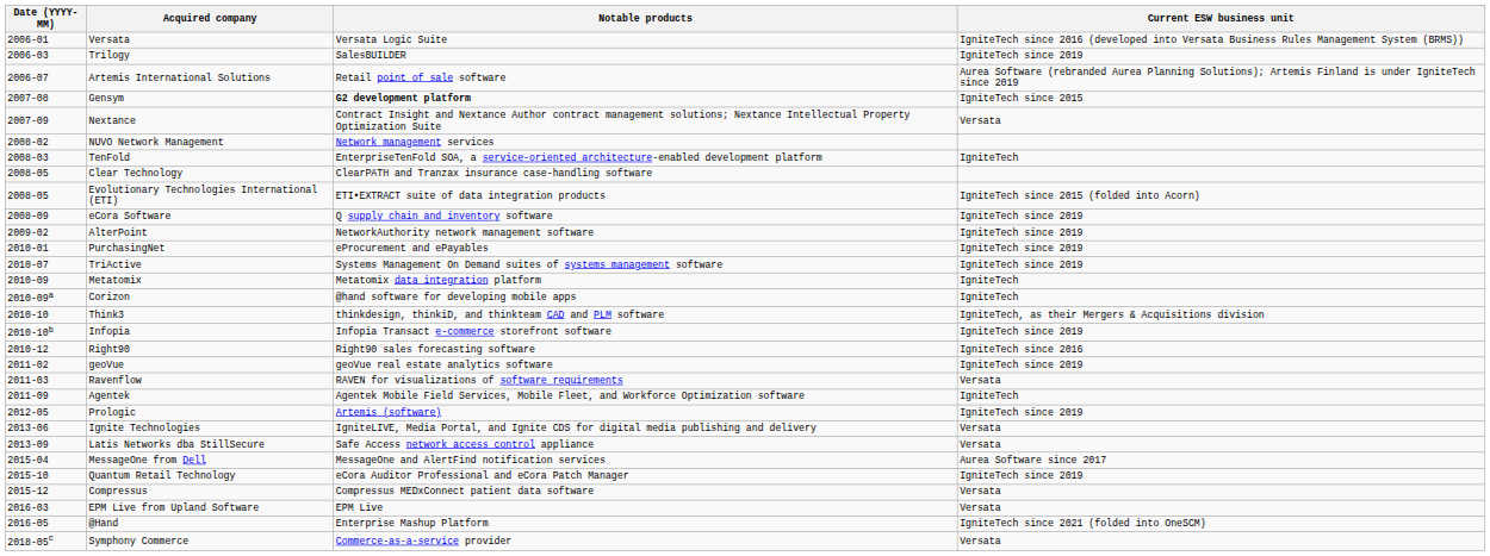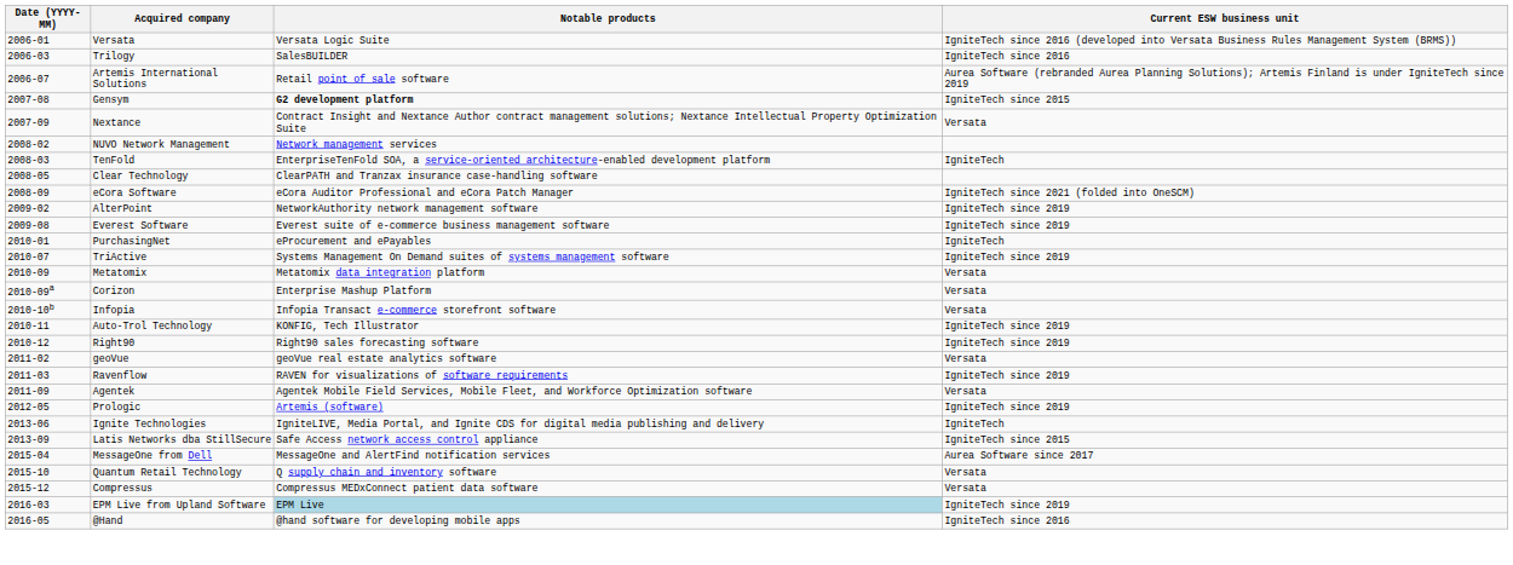Trilogy | Current ESW business unit: IgniteTech since 2019 -> IgniteTech since 2016
- row: 2008-05 | Evolutionary Technologies International (ETI) | ETI•EXTRACT suite of data integration products | IgniteTech since 2015 (folded into Acorn)
eCora Software | Notable products: Q supply chain and inventory software -> eCora Auditor Professional and eCora Patch Manager
eCora Software | Current ESW business unit: IgniteTech since 2019 -> IgniteTech since 2021 (folded into OneSCM)
+ row: 2009-08 | Everest Software | Everest suite of e-commerce business management software | IgniteTech since 2019
PurchasingNet | Current ESW business unit: IgniteTech since 2019 -> IgniteTech
Metatomix | Current ESW business unit: IgniteTech -> Versata
Corizon | Notable products: @hand software for developing mobile apps -> Enterprise Mashup Platform
Corizon | Current ESW business unit: IgniteTech -> Versata
- row: 2010-10 | Think3 | thinkdesign, thinkiD, and thinkteam CAD and PLM software | IgniteTech, as their Mergers & Acquisitions division
Infopia | Current ESW business unit: IgniteTech since 2019 -> Versata
+ row: 2010-11 | Auto-Trol Technology | KONFIG, Tech Illustrator | IgniteTech since 2019
Right90 | Current ESW business unit: IgniteTech since 2016 -> IgniteTech since 2019
geoVue | Current ESW business unit: IgniteTech since 2019 -> Versata
Ravenflow | Current ESW business unit: Versata -> IgniteTech since 2019
Agentek | Current ESW business unit: IgniteTech -> Versata
Ignite Technologies | Current ESW business unit: Versata -> IgniteTech
Latis Networks dba StillSecure | Current ESW business unit: Versata -> IgniteTech since 2015
Quantum Retail Technology | Notable products: eCora Auditor Professional and eCora Patch Manager -> Q supply chain and inventory software
Quantum Retail Technology | Current ESW business unit: IgniteTech since 2019 -> Versata
EPM Live from Upland Software | Notable products: no background -> lightblue background
EPM Live from Upland Software | Current ESW business unit: Versata -> IgniteTech since 2019
@Hand | Notable products: Enterprise Mashup Platform -> @hand software for developing mobile apps
@Hand | Current ESW business unit: IgniteTech since 2021 (folded into OneSCM) -> IgniteTech since 2016
- row: 2018-05c | Symphony Commerce | Commerce-as-a-service provider | Versata
